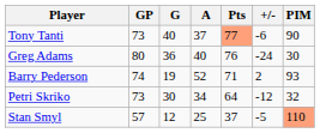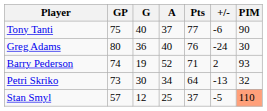Tony Tanti | GP: 73 -> 75
Tony Tanti | Pts: lightsalmon background -> no background
Petri Skriko | +/-: -12 -> -13
